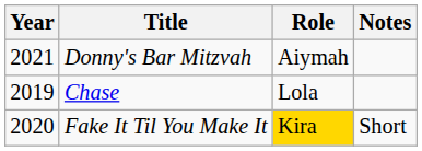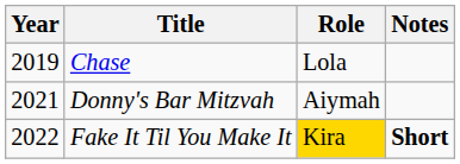rows swapped: Chase <-> Donny's Bar Mitzvah
Fake It Til You Make It | Year: 2020 -> 2022
Fake It Til You Make It | Notes: normal -> bold
